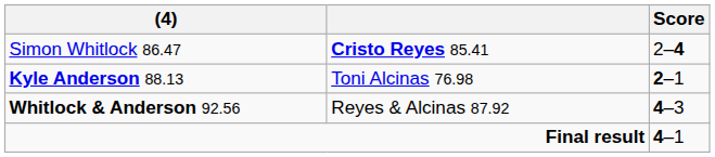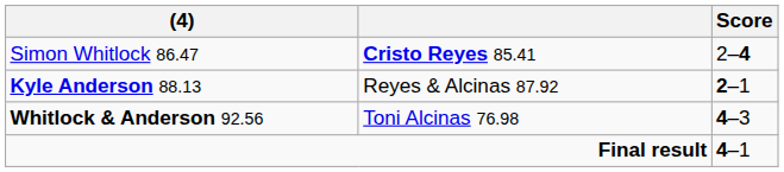Kyle Anderson 88.13 | column 2: Toni Alcinas 76.98 -> Reyes & Alcinas 87.92
Whitlock & Anderson 92.56 | column 2: Reyes & Alcinas 87.92 -> Toni Alcinas 76.98
